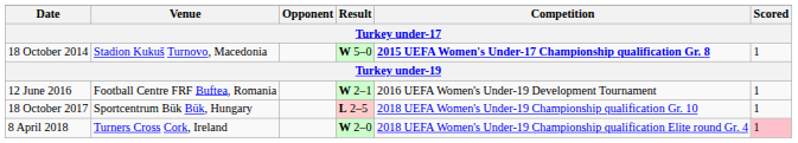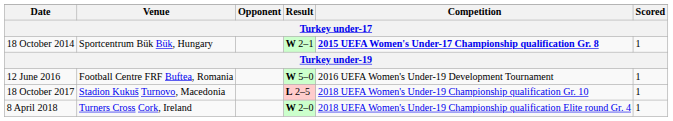18 October 2014 | Venue: Stadion Kukuš Turnovo, Macedonia -> Sportcentrum Bük Bük, Hungary
18 October 2014 | Result: W 5–0 -> W 2–1
12 June 2016 | Result: W 2–1 -> W 5–0
18 October 2017 | Venue: Sportcentrum Bük Bük, Hungary -> Stadion Kukuš Turnovo, Macedonia
8 April 2018 | Scored: pink background -> no background
